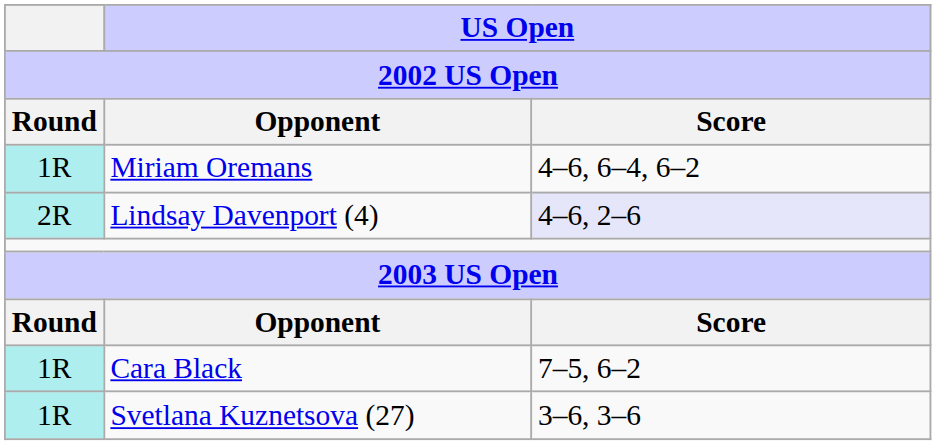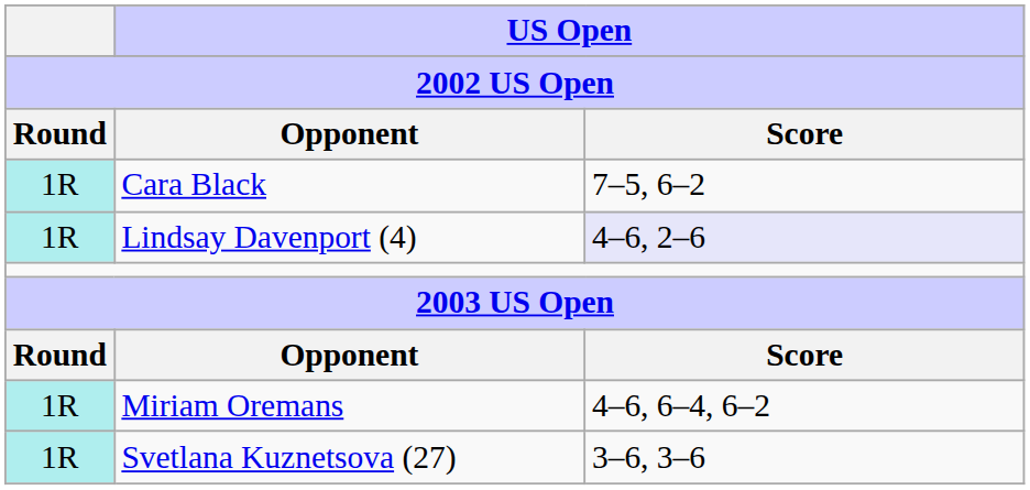rows swapped: Miriam Oremans <-> Cara Black
Lindsay Davenport (4) | Round: 2R -> 1R
